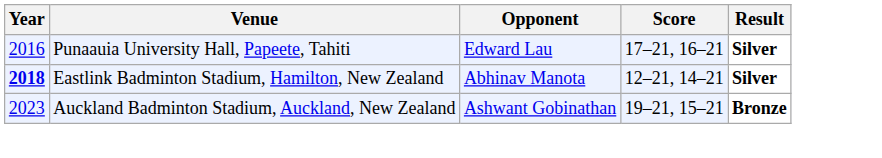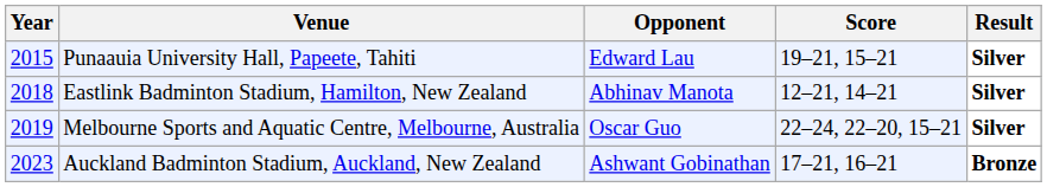Punaauia University Hall, Papeete, Tahiti | Year: 2016 -> 2015
Punaauia University Hall, Papeete, Tahiti | Score: 17–21, 16–21 -> 19–21, 15–21
Eastlink Badminton Stadium, Hamilton, New Zealand | Year: bold -> normal
+ row: 2019 | Melbourne Sports and Aquatic Centre, Melbourne, Australia | Oscar Guo | 22–24, 22–20, 15–21 | Silver
Auckland Badminton Stadium, Auckland, New Zealand | Score: 19–21, 15–21 -> 17–21, 16–21
